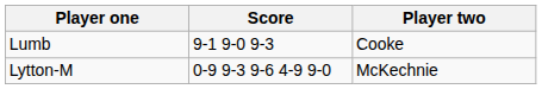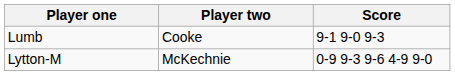columns swapped: Player two <-> Score
